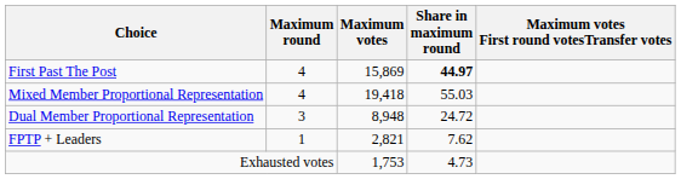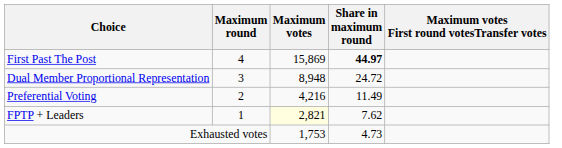- row: Mixed Member Proportional Representation | 4 | 19,418 | 55.03
+ row: Preferential Voting | 2 | 4,216 | 11.49
FPTP + Leaders | Maximum votes: no background -> lightyellow background
